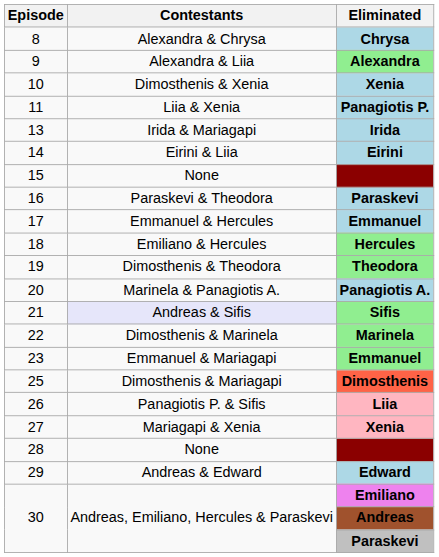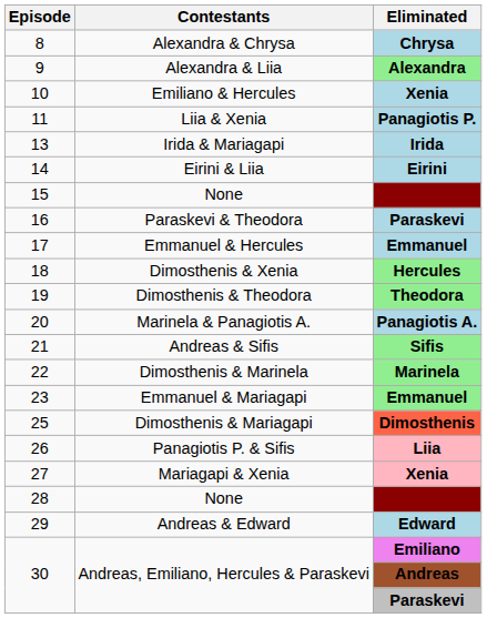10 | Contestants: Dimosthenis & Xenia -> Emiliano & Hercules
18 | Contestants: Emiliano & Hercules -> Dimosthenis & Xenia
21 | Contestants: lavender background -> no background
